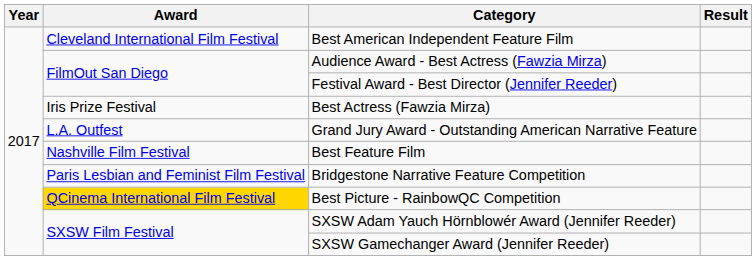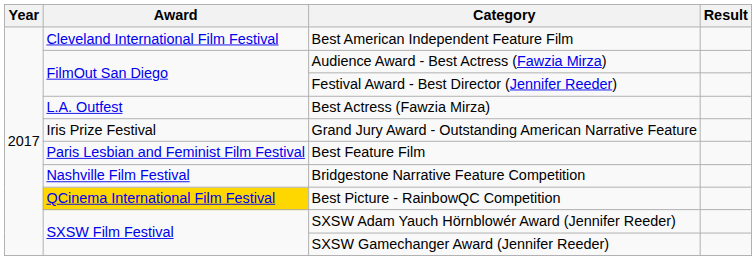Best Actress (Fawzia Mirza) | Award: Iris Prize Festival -> L.A. Outfest
Grand Jury Award - Outstanding American Narrative Feature | Award: L.A. Outfest -> Iris Prize Festival
Best Feature Film | Award: Nashville Film Festival -> Paris Lesbian and Feminist Film Festival
Bridgestone Narrative Feature Competition | Award: Paris Lesbian and Feminist Film Festival -> Nashville Film Festival
